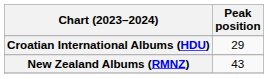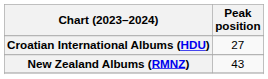Croatian International Albums (HDU) | Peak position: 29 -> 27
